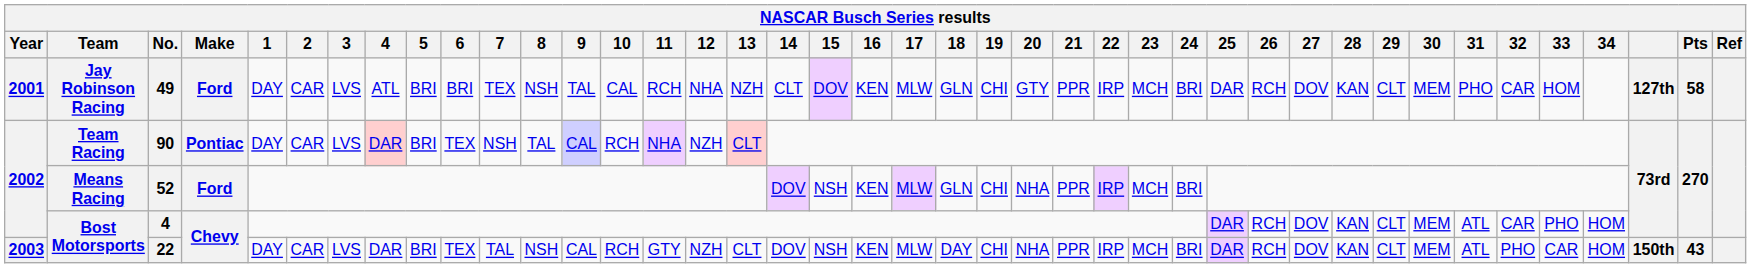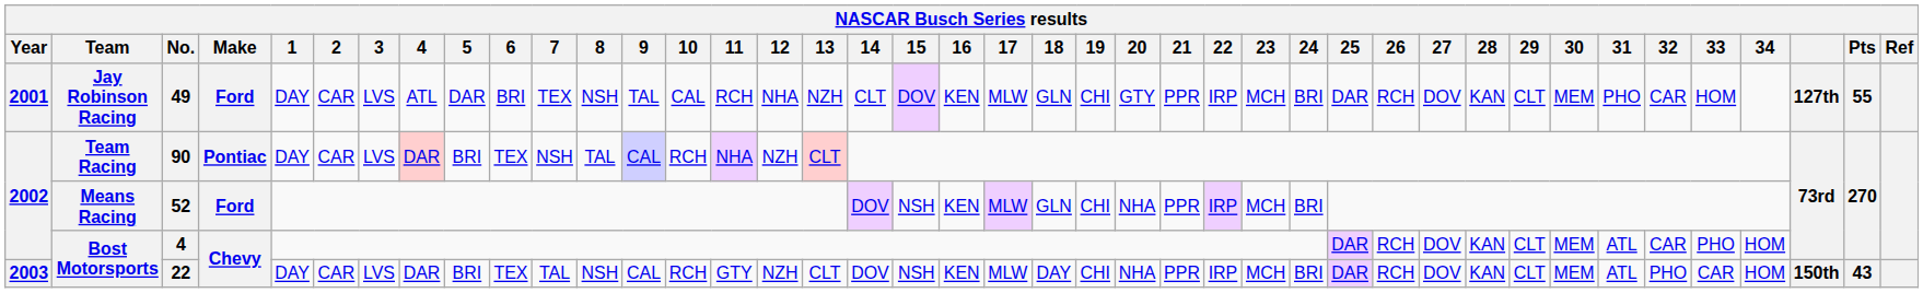49 | 5: BRI -> DAR
49 | Pts: 58 -> 55
